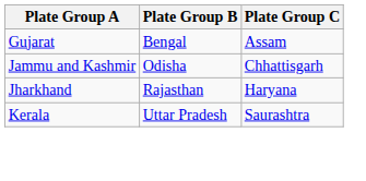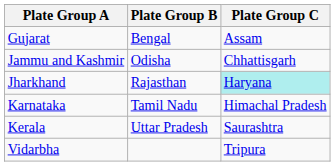Jharkhand | Plate Group C: no background -> paleturquoise background
+ row: Karnataka | Tamil Nadu | Himachal Pradesh
+ row: Vidarbha | Tripura
